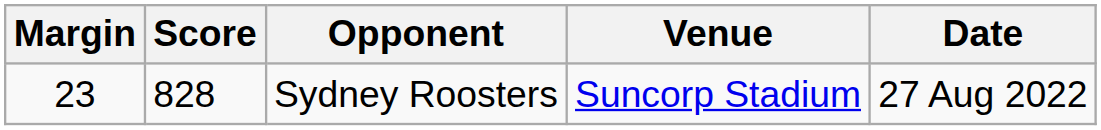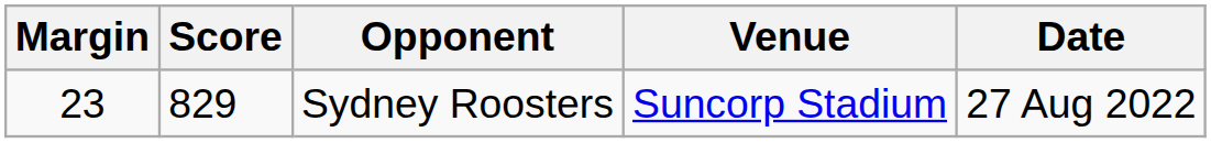Sydney Roosters | Score: 828 -> 829
